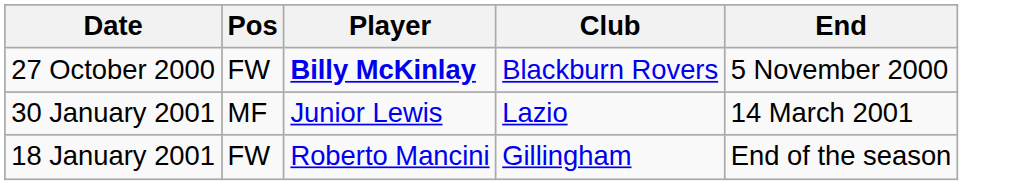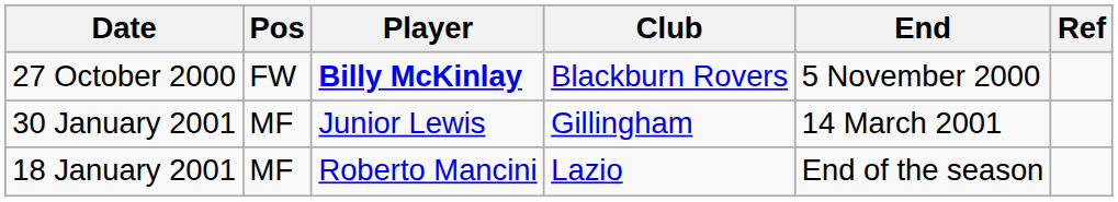+ column: Ref
30 January 2001 | Club: Lazio -> Gillingham
18 January 2001 | Pos: FW -> MF
18 January 2001 | Club: Gillingham -> Lazio
